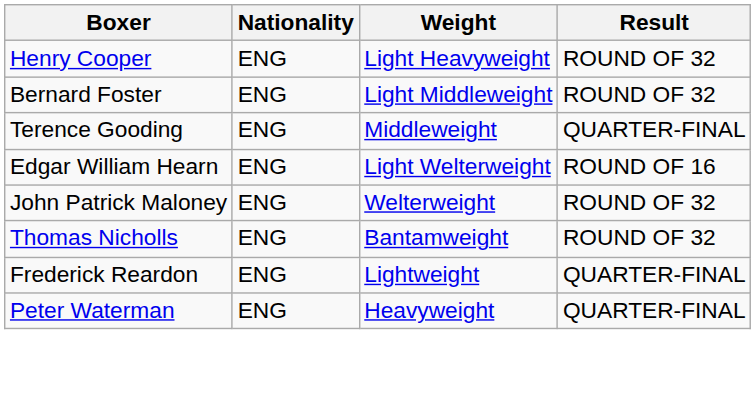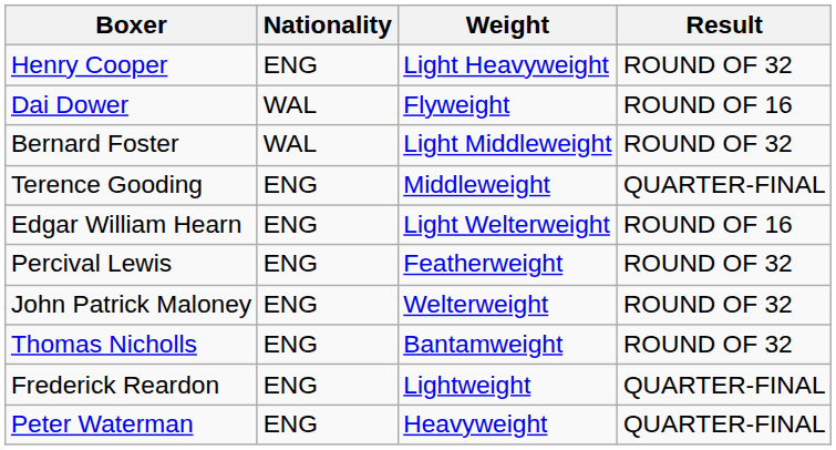+ row: Dai Dower | WAL | Flyweight | ROUND OF 16
Bernard Foster | Nationality: ENG -> WAL
+ row: Percival Lewis | ENG | Featherweight | ROUND OF 32
